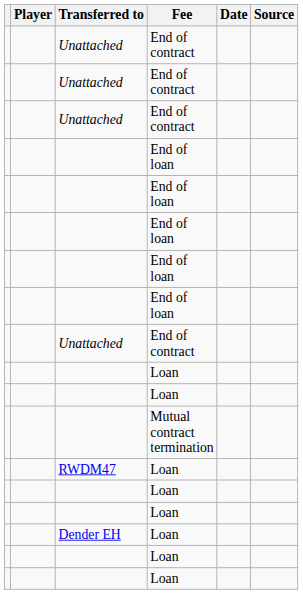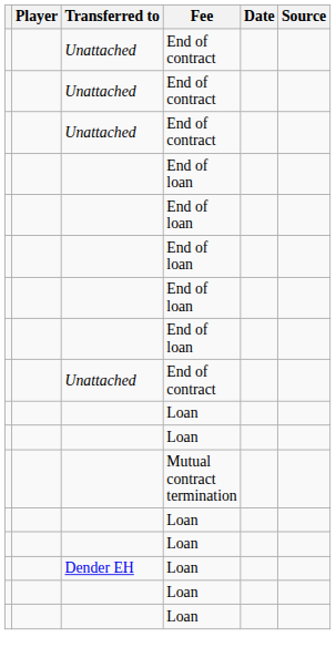- row: RWDM47 | Loan
